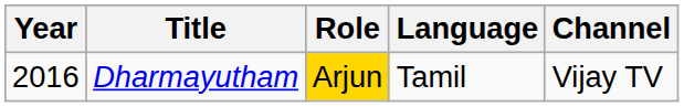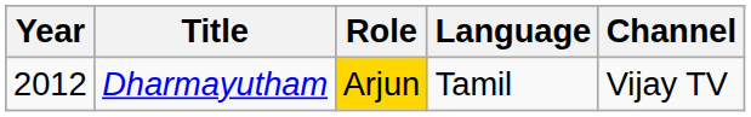Dharmayutham | Year: 2016 -> 2012
